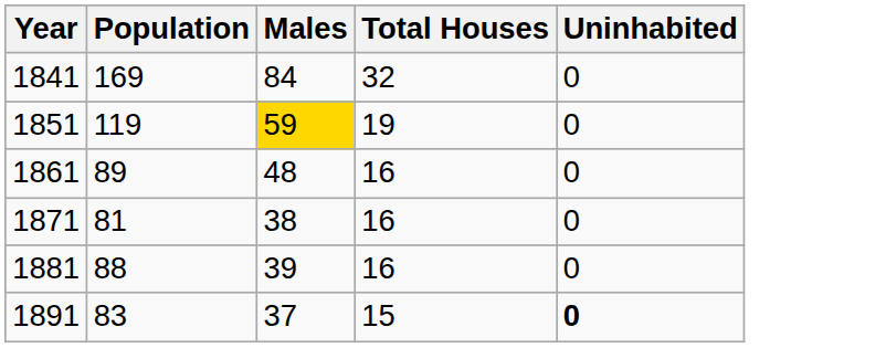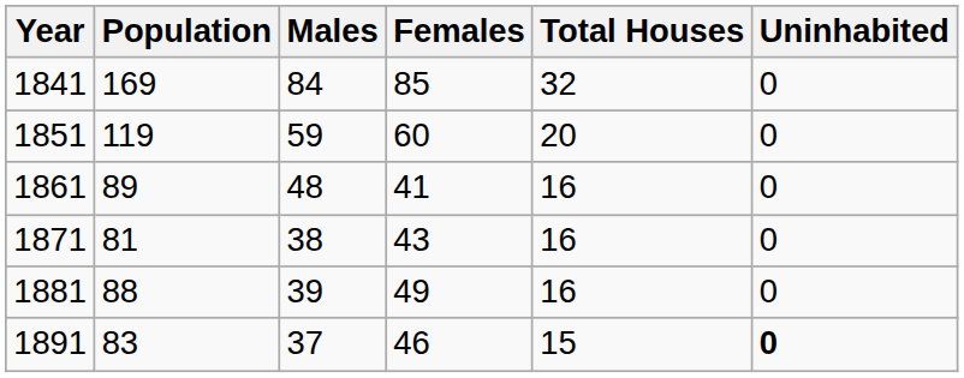+ column: Females | 85 | 60 | 41 | 43 | 49 | 46
1851 | Males: gold background -> no background
1851 | Total Houses: 19 -> 20
